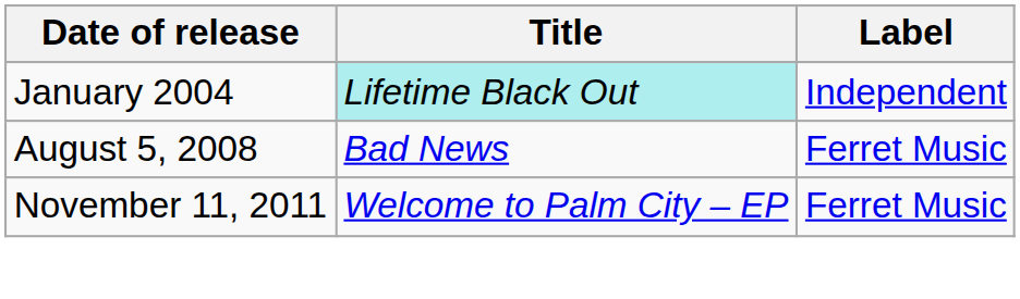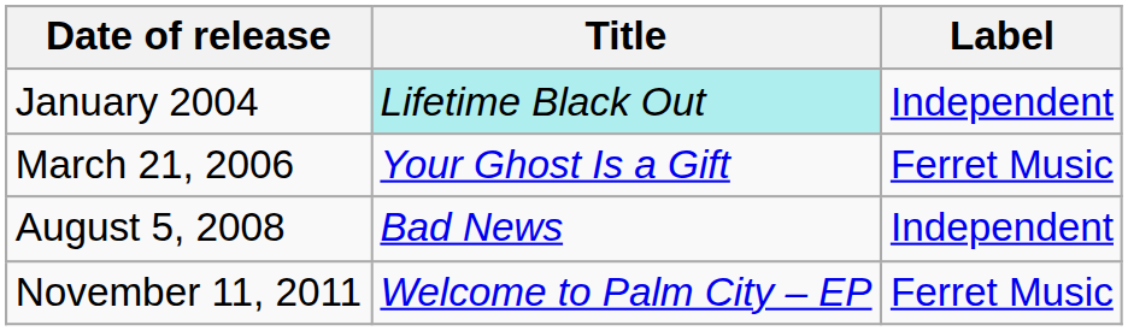+ row: March 21, 2006 | Your Ghost Is a Gift | Ferret Music
August 5, 2008 | Label: Ferret Music -> Independent
